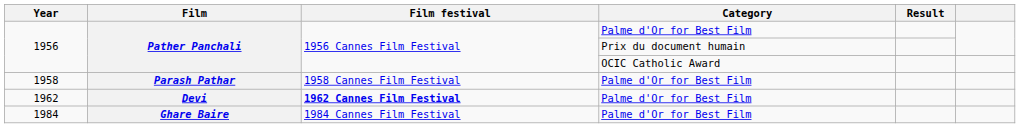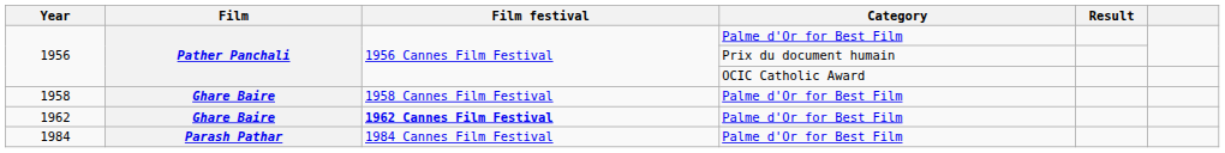1958 | Film: Parash Pathar -> Ghare Baire
1962 | Film: Devi -> Ghare Baire
1984 | Film: Ghare Baire -> Parash Pathar
